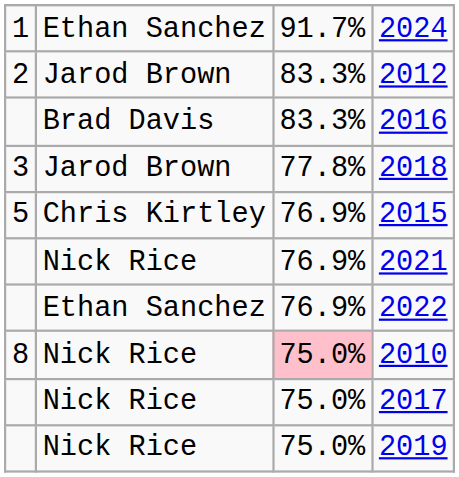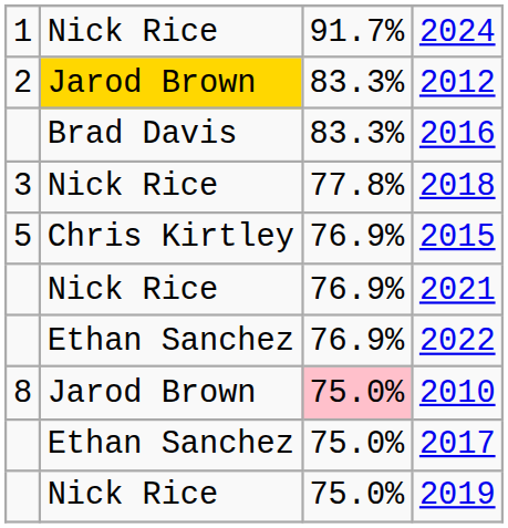2024 | column 2: Ethan Sanchez -> Nick Rice
2012 | column 2: no background -> gold background
2018 | column 2: Jarod Brown -> Nick Rice
2010 | column 2: Nick Rice -> Jarod Brown
2017 | column 2: Nick Rice -> Ethan Sanchez
